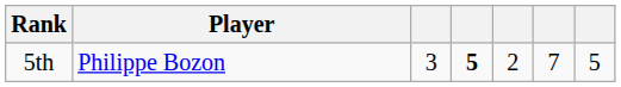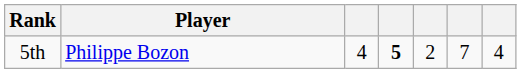5th | column 3: 3 -> 4
5th | column 7: 5 -> 4
